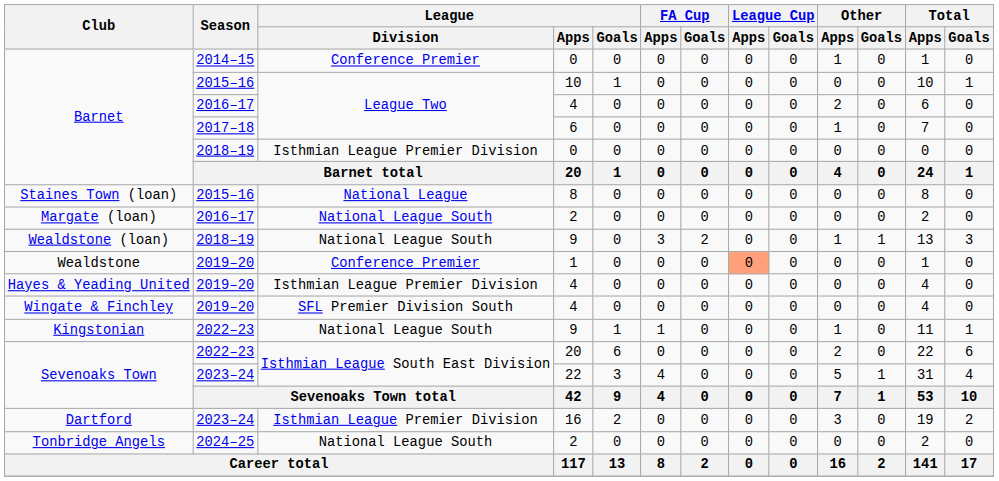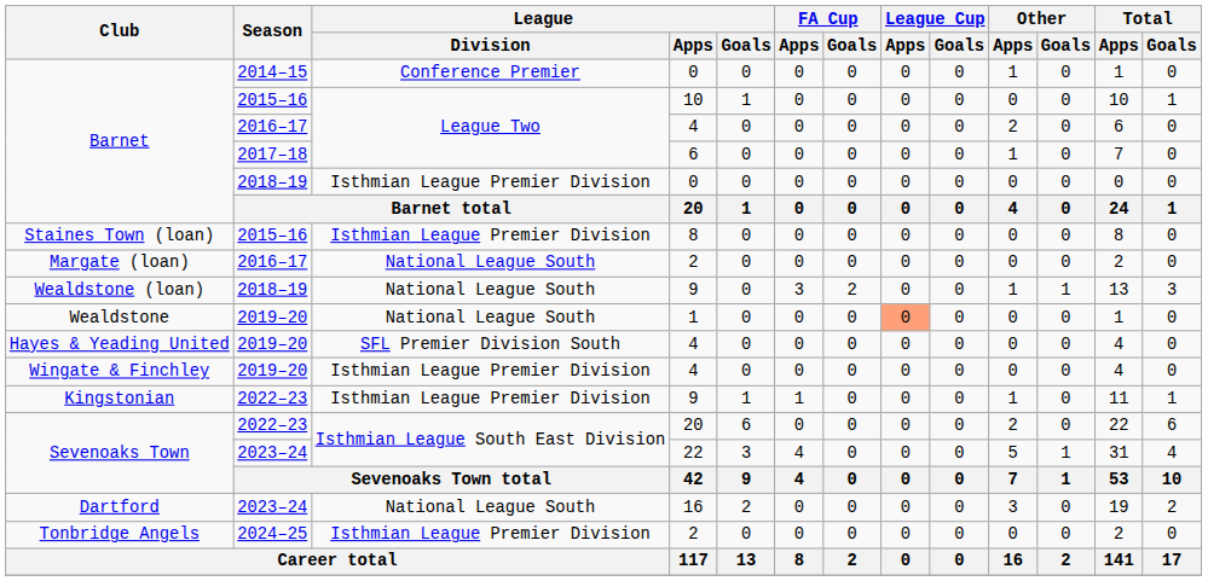Staines Town (loan) | League / Division: National League -> Isthmian League Premier Division
Wealdstone | League / Division: Conference Premier -> National League South
Hayes & Yeading United | League / Division: Isthmian League Premier Division -> SFL Premier Division South
Wingate & Finchley | League / Division: SFL Premier Division South -> Isthmian League Premier Division
Kingstonian | League / Division: National League South -> Isthmian League Premier Division
Dartford | League / Division: Isthmian League Premier Division -> National League South
Tonbridge Angels | League / Division: National League South -> Isthmian League Premier Division
